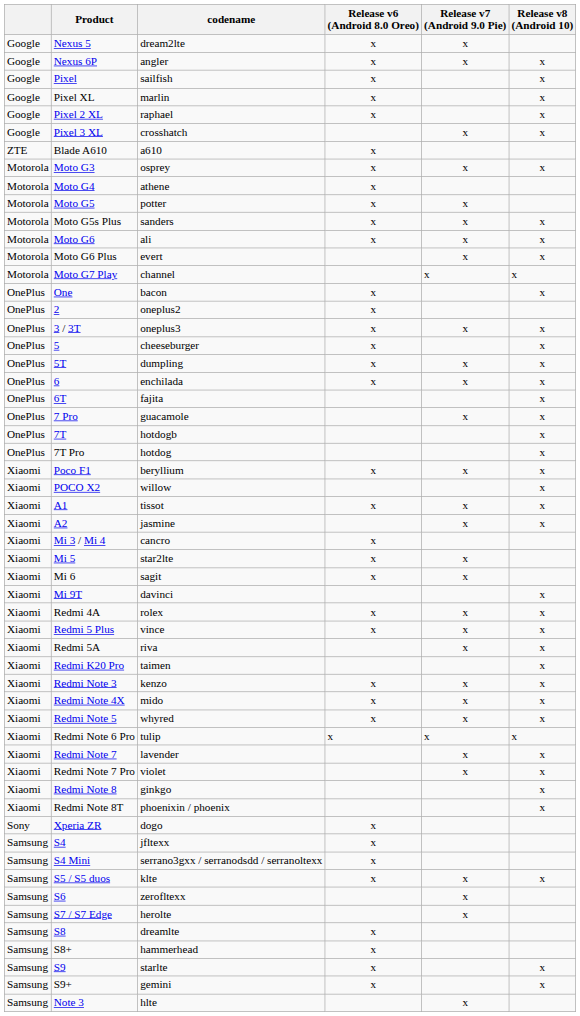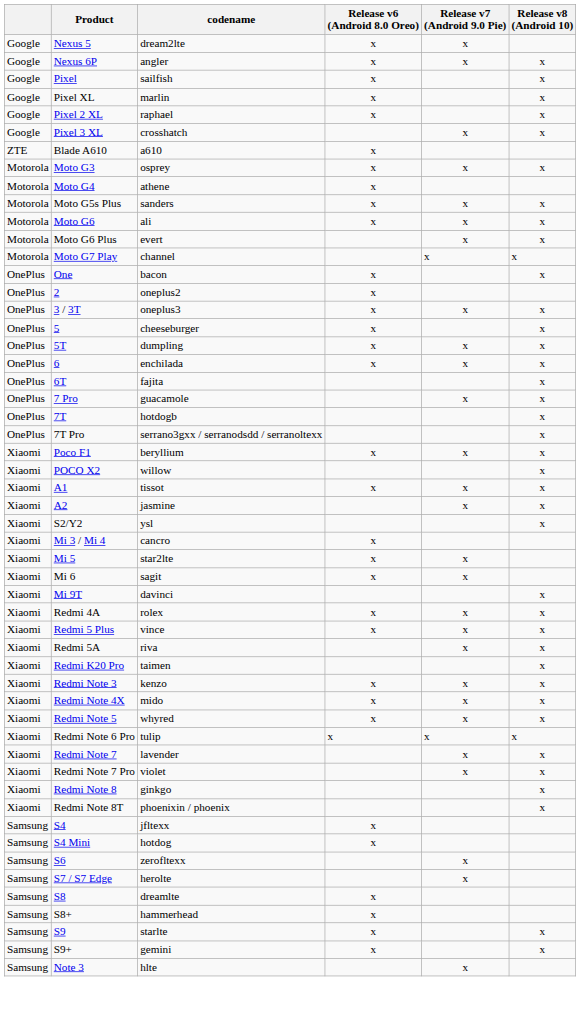- row: Motorola | Moto G5 | potter | x | x
7T Pro | codename: hotdog -> serrano3gxx / serranodsdd / serranoltexx
+ row: Xiaomi | S2/Y2 | ysl | x
- row: Sony | Xperia ZR | dogo | x
S4 Mini | codename: serrano3gxx / serranodsdd / serranoltexx -> hotdog
- row: Samsung | S5 / S5 duos | klte | x | x | x
